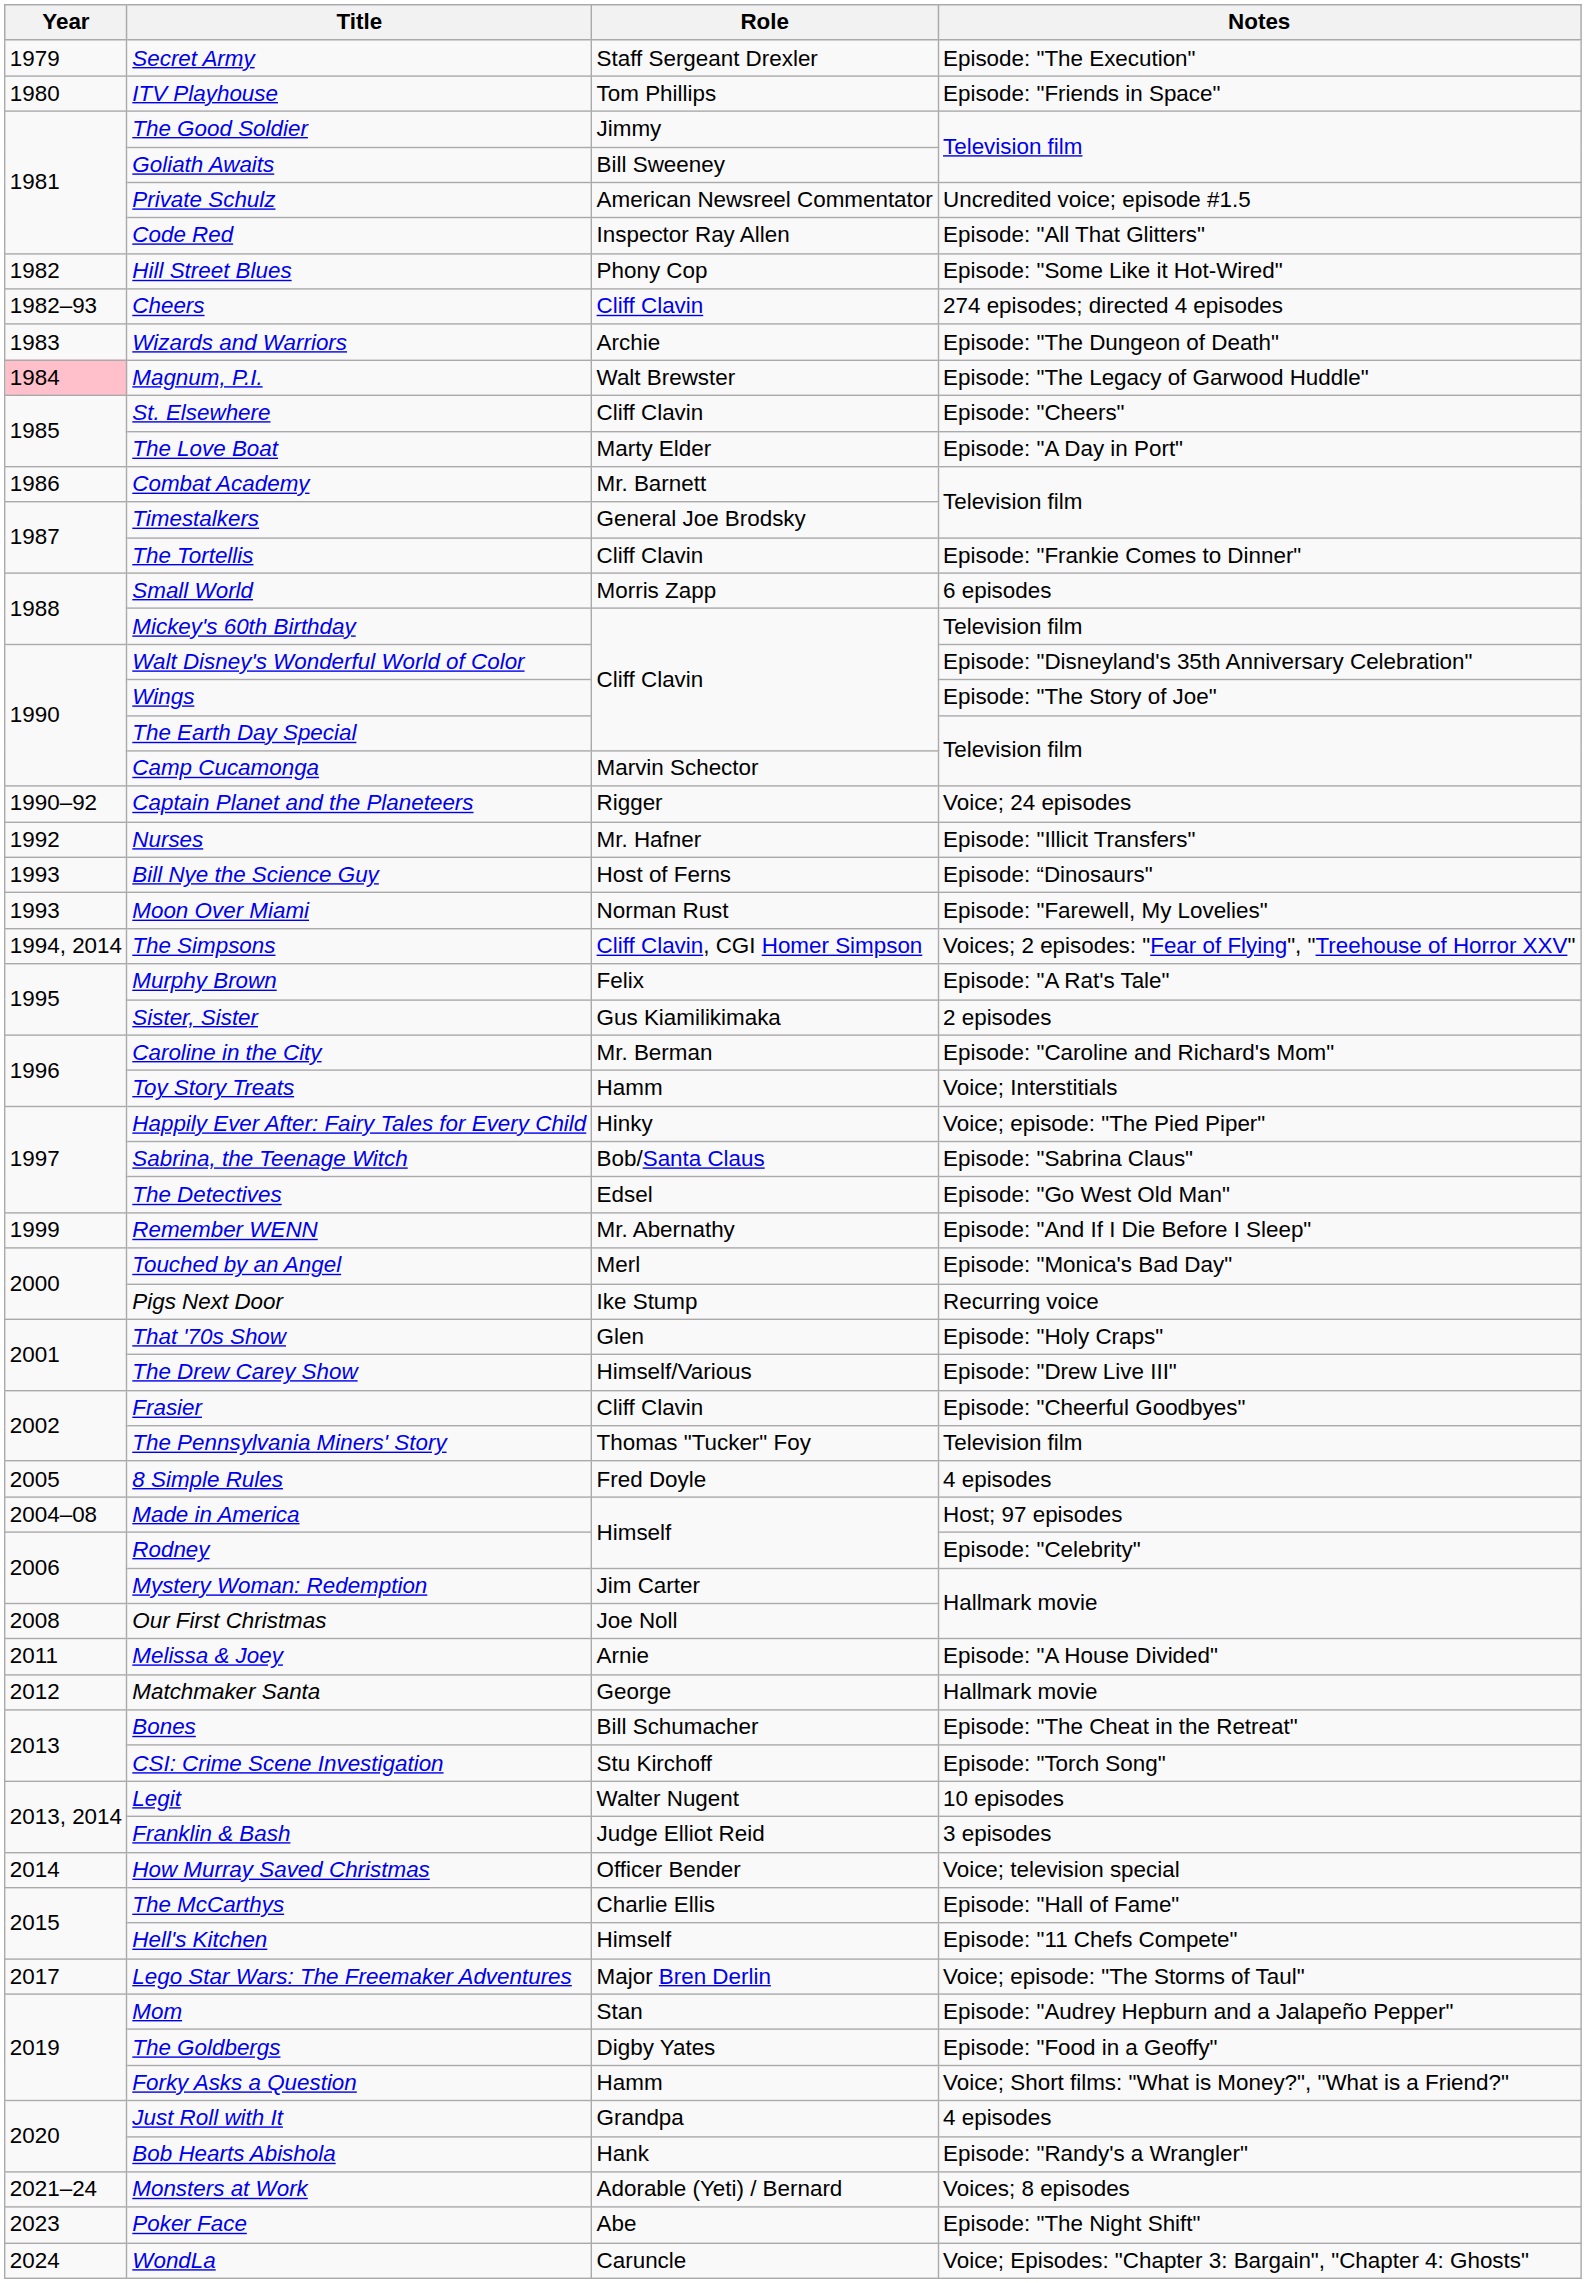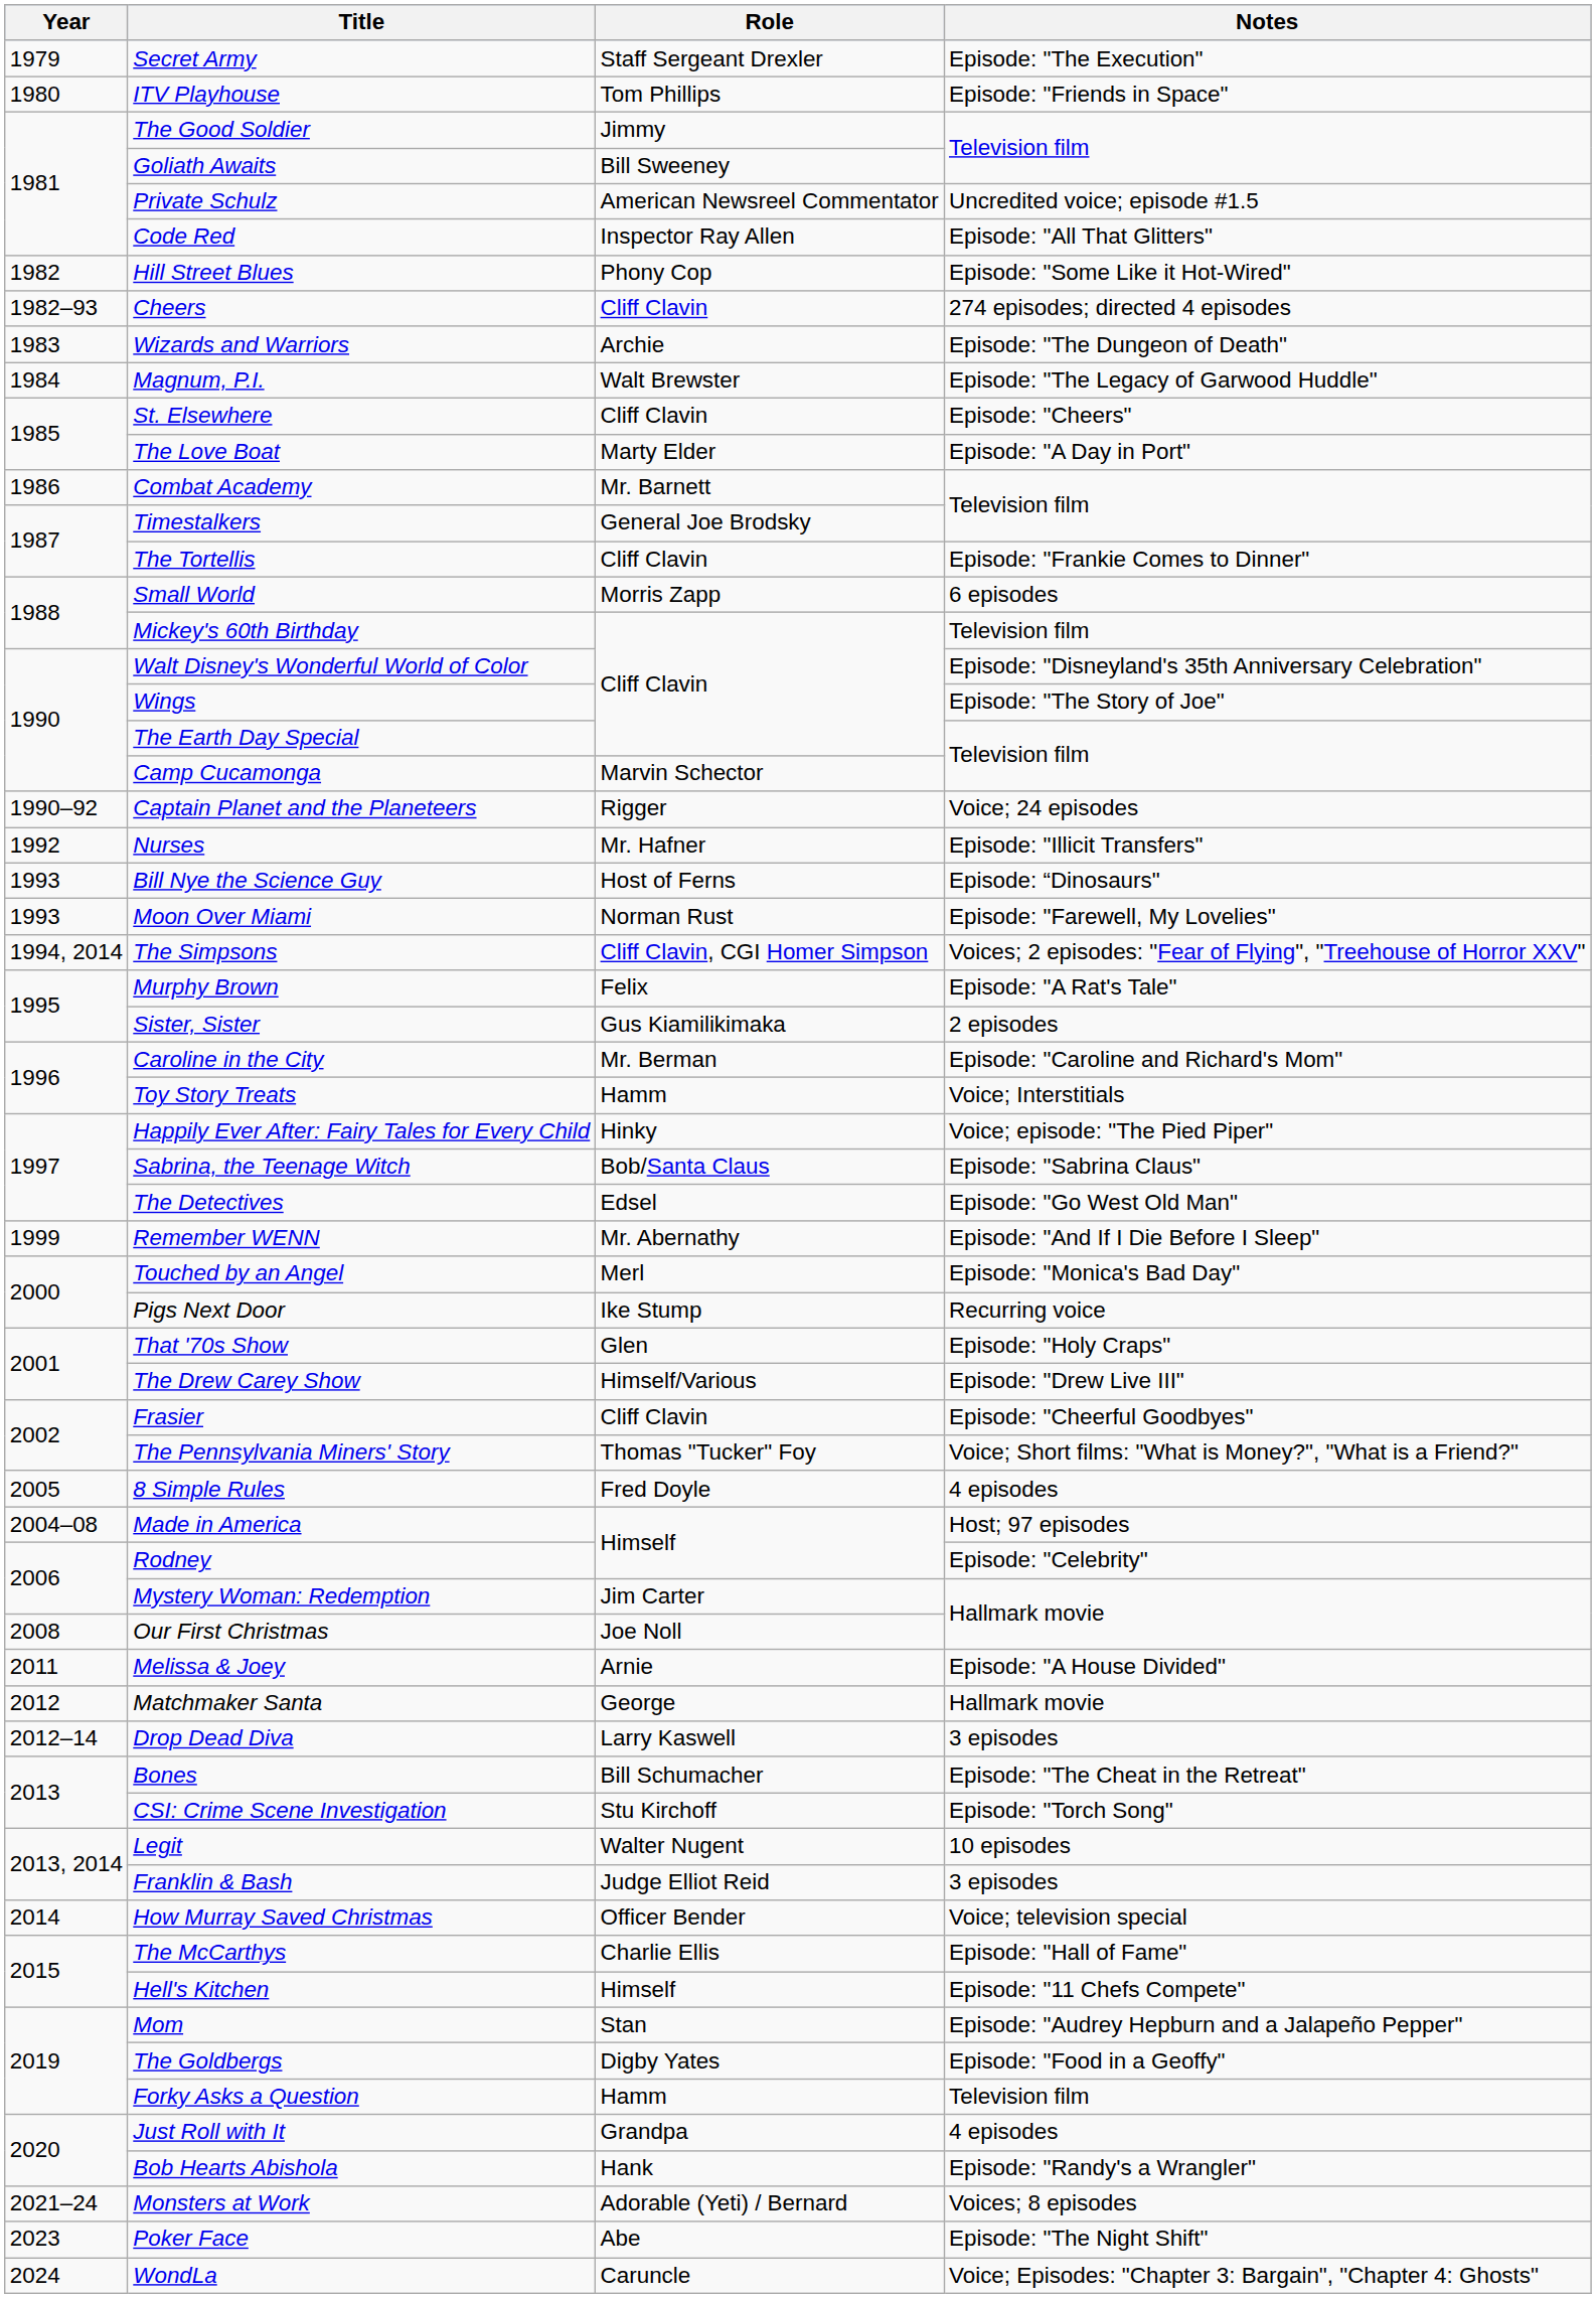Magnum, P.I. | Year: pink background -> no background
The Pennsylvania Miners' Story | Notes: Television film -> Voice; Short films: "What is Money?", "What is a Friend?"
+ row: 2012–14 | Drop Dead Diva | Larry Kaswell | 3 episodes
- row: 2017 | Lego Star Wars: The Freemaker Adventures | Major Bren Derlin | Voice; episode: "The Storms of Taul"
Forky Asks a Question | Notes: Voice; Short films: "What is Money?", "What is a Friend?" -> Television film
